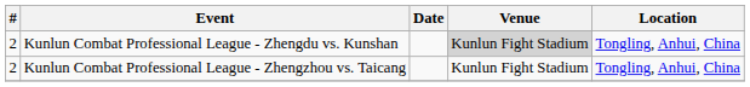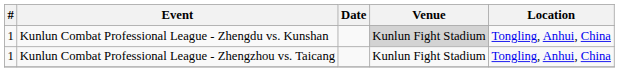Kunlun Combat Professional League - Zhengdu vs. Kunshan | #: 2 -> 1
Kunlun Combat Professional League - Zhengzhou vs. Taicang | #: 2 -> 1
